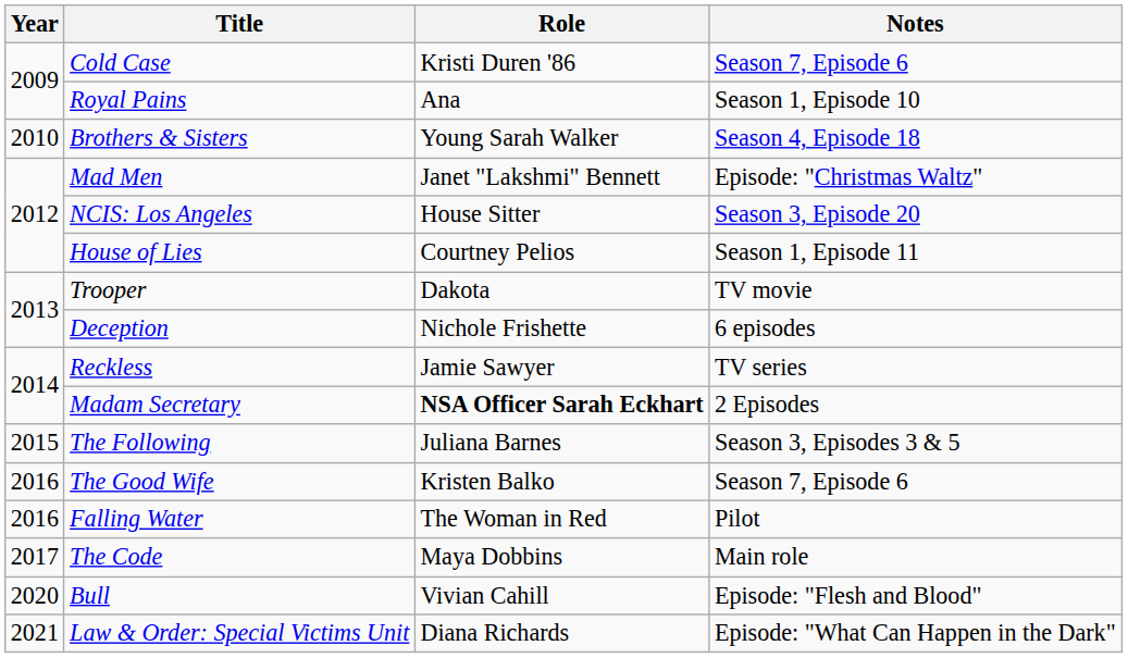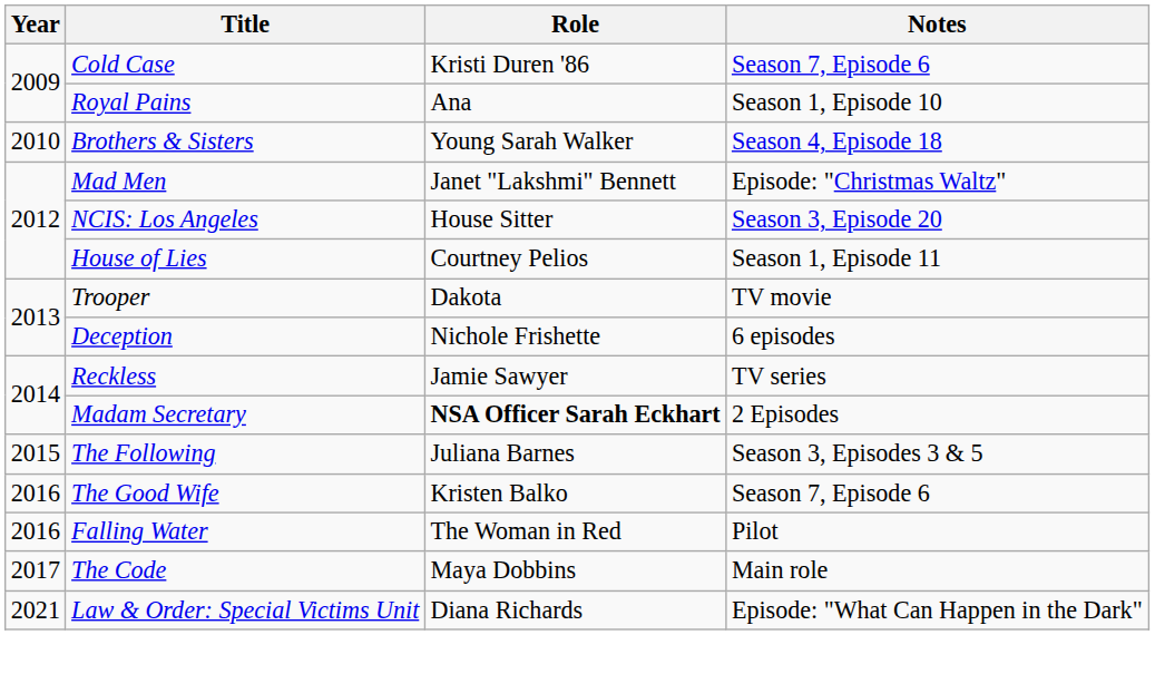- row: 2020 | Bull | Vivian Cahill | Episode: "Flesh and Blood"
